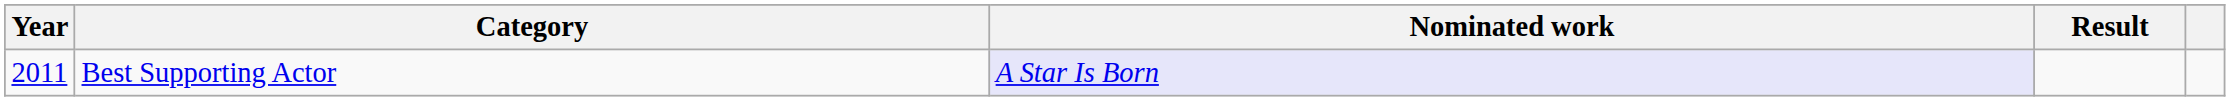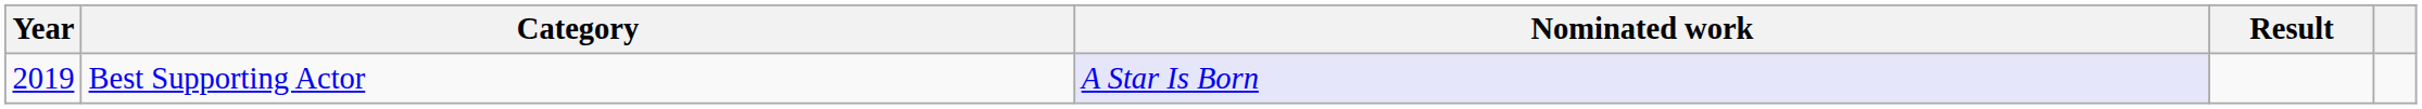Best Supporting Actor | Year: 2011 -> 2019
